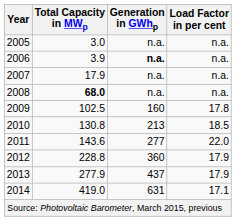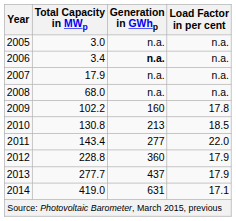2006 | Total Capacity in MWp: 3.9 -> 3.4
2008 | Total Capacity in MWp: bold -> normal
2009 | Total Capacity in MWp: 102.5 -> 102.2
2011 | Total Capacity in MWp: 143.6 -> 143.4
2013 | Total Capacity in MWp: 277.9 -> 277.7
